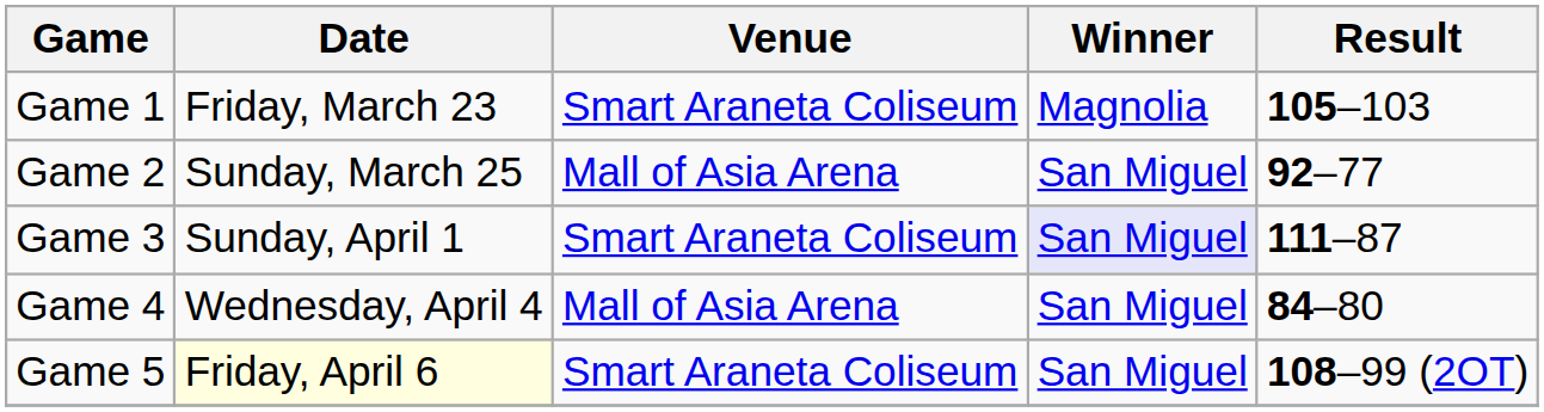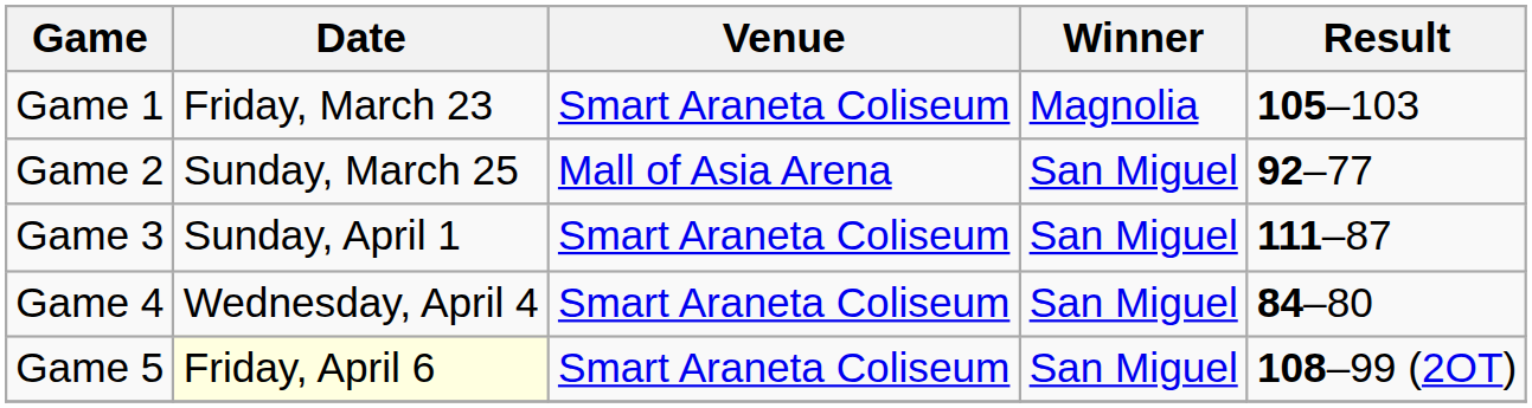Game 3 | Winner: lavender background -> no background
Game 4 | Venue: Mall of Asia Arena -> Smart Araneta Coliseum
